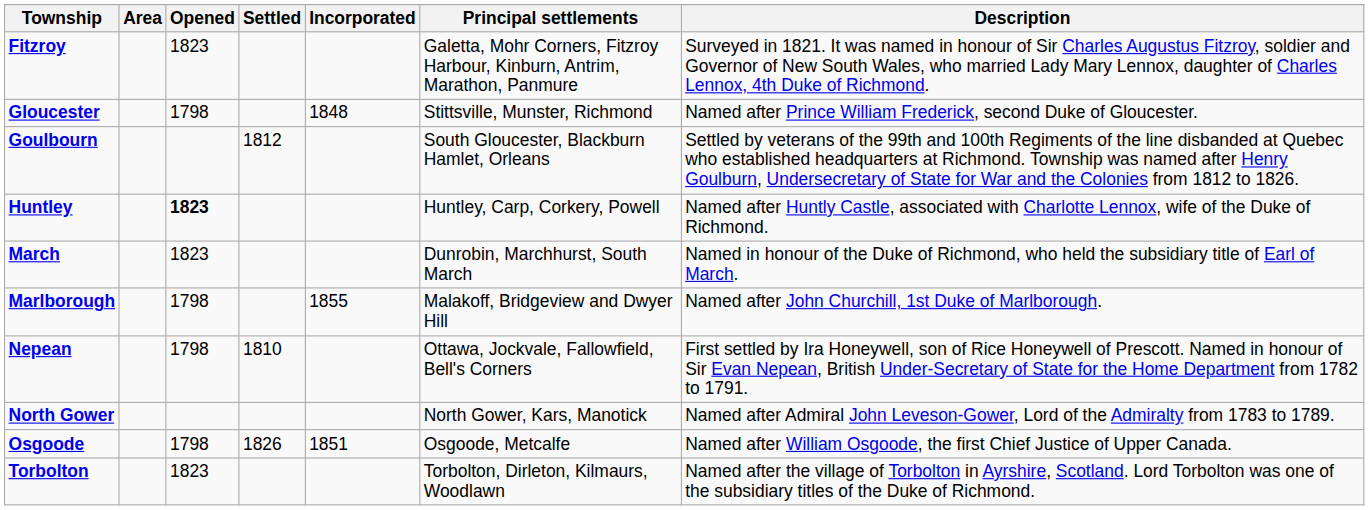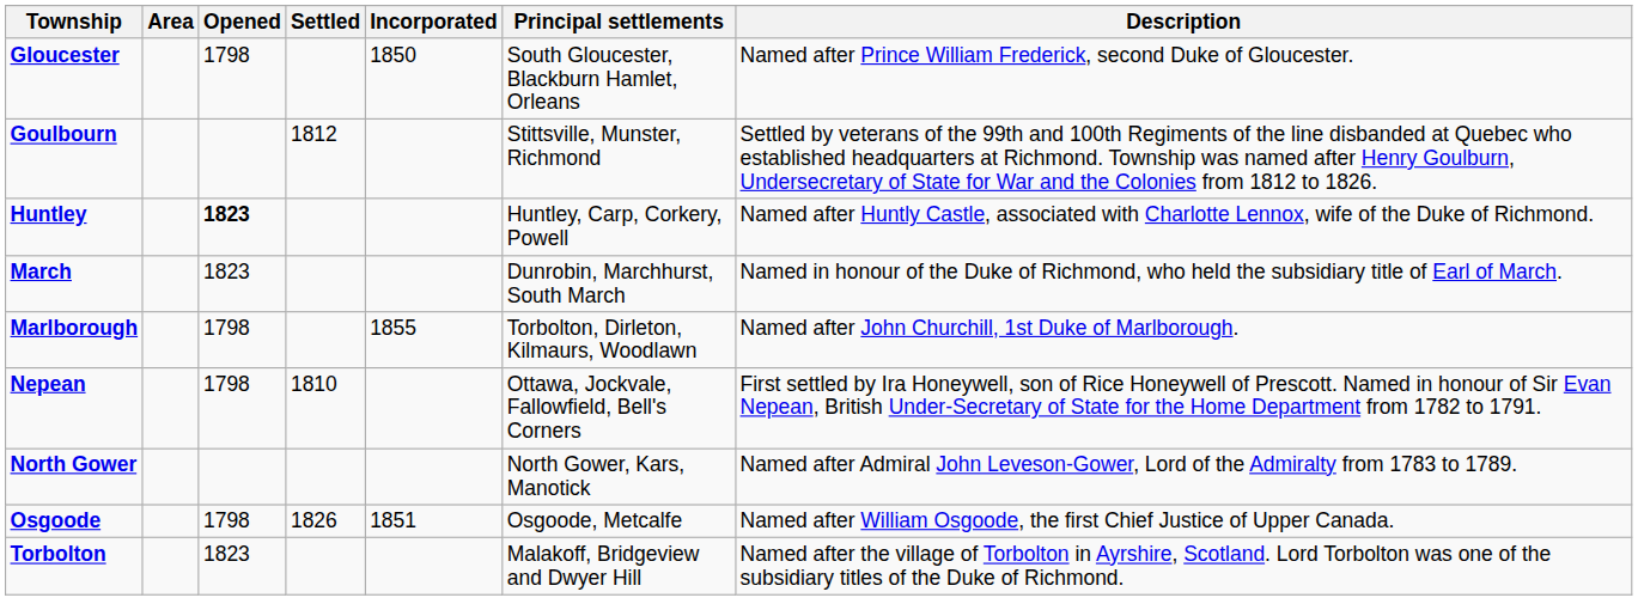- row: Fitzroy | 1823 | Galetta, Mohr Corners, Fitzroy Harbour, Kinburn, Antrim, Marathon, Panmure | Surveyed in 1821. It was named in honour of Sir Charles Augustus Fitzroy, soldier and Governor of New South Wales, who married Lady Mary Lennox, daughter of Charles Lennox, 4th Duke of Richmond.
Gloucester | Incorporated: 1848 -> 1850
Gloucester | Principal settlements: Stittsville, Munster, Richmond -> South Gloucester, Blackburn Hamlet, Orleans
Goulbourn | Principal settlements: South Gloucester, Blackburn Hamlet, Orleans -> Stittsville, Munster, Richmond
Marlborough | Principal settlements: Malakoff, Bridgeview and Dwyer Hill -> Torbolton, Dirleton, Kilmaurs, Woodlawn
Torbolton | Principal settlements: Torbolton, Dirleton, Kilmaurs, Woodlawn -> Malakoff, Bridgeview and Dwyer Hill
